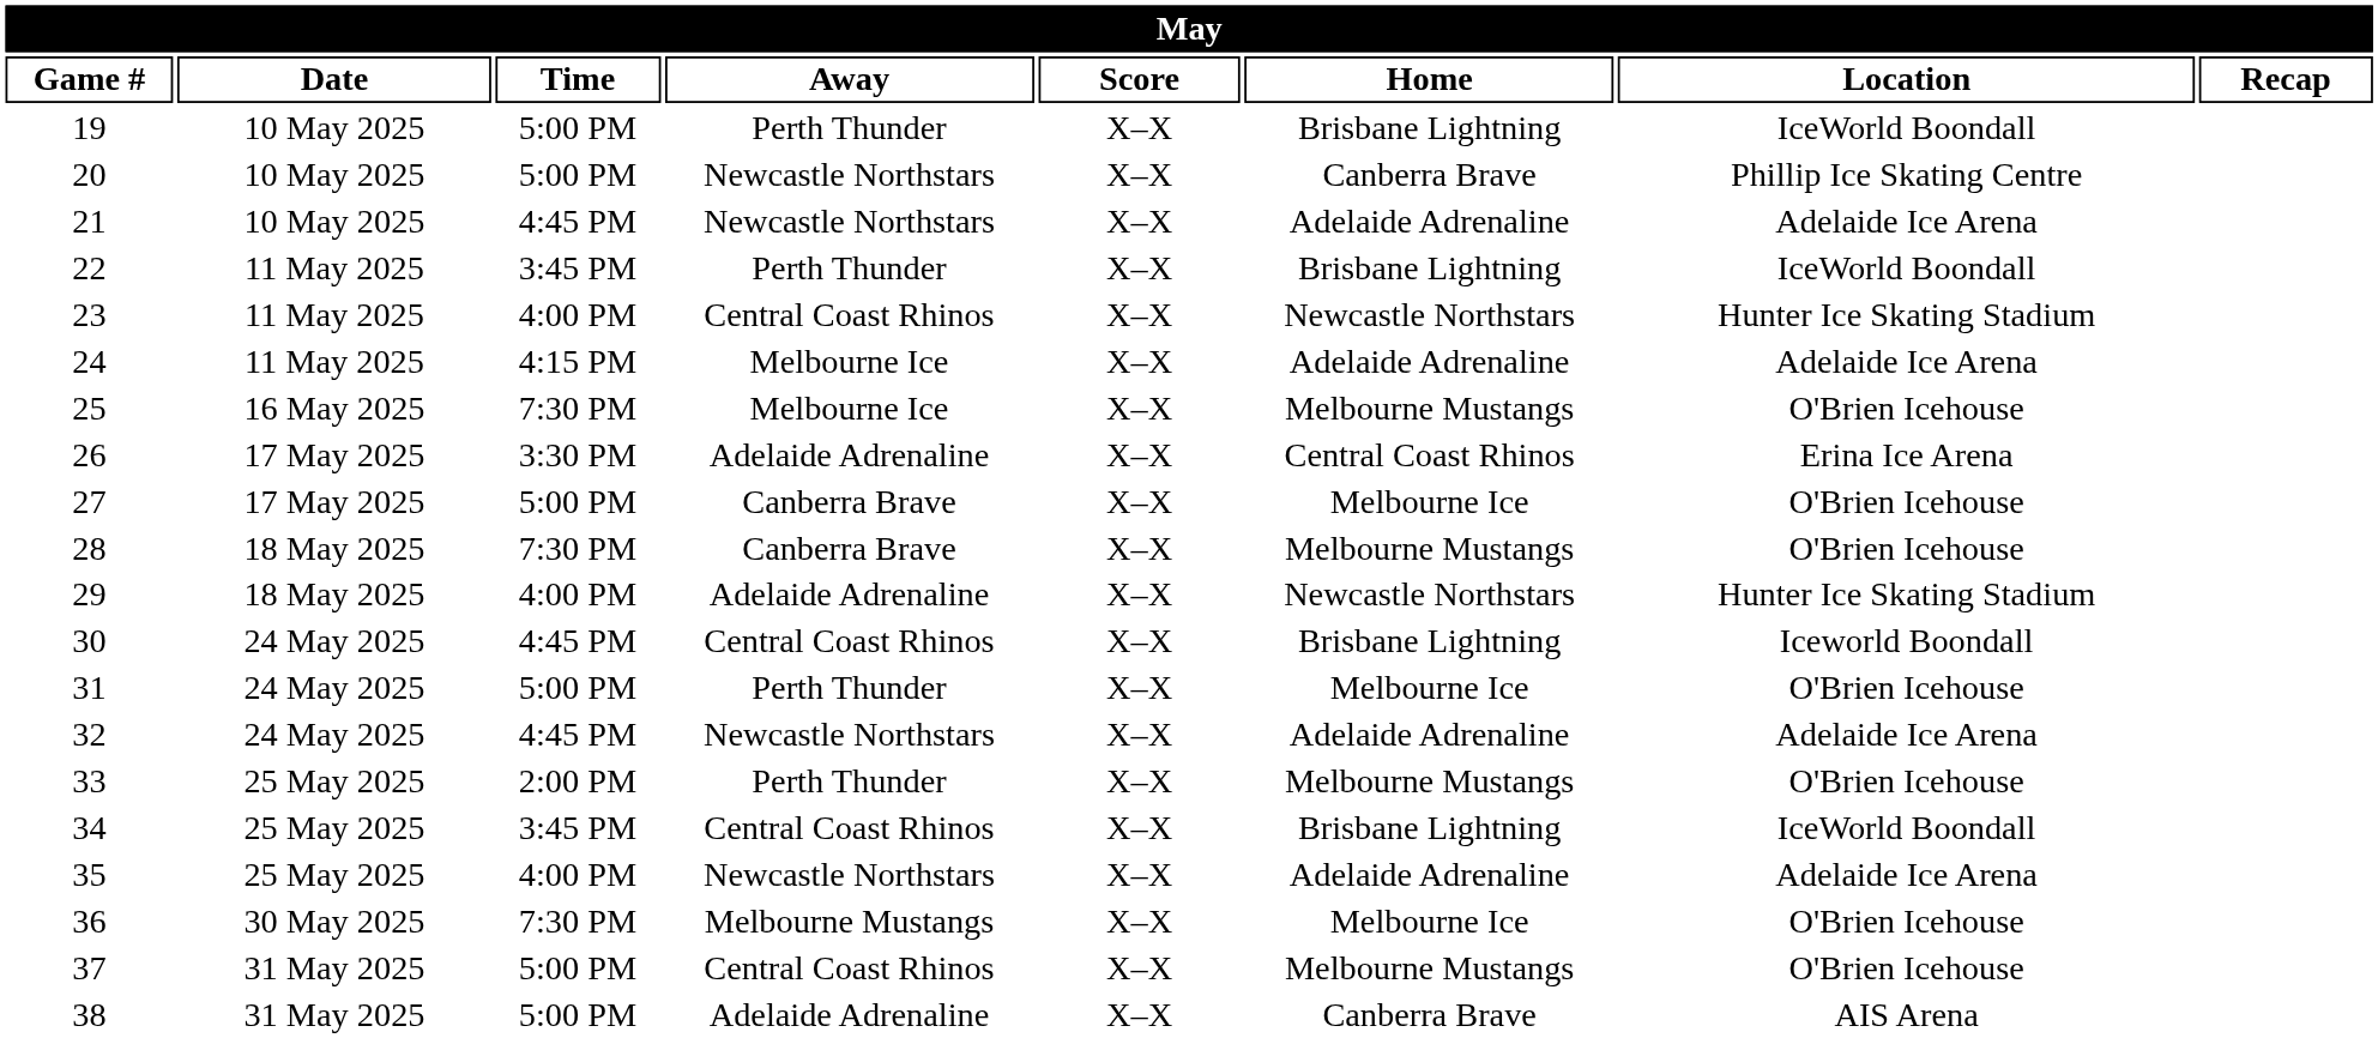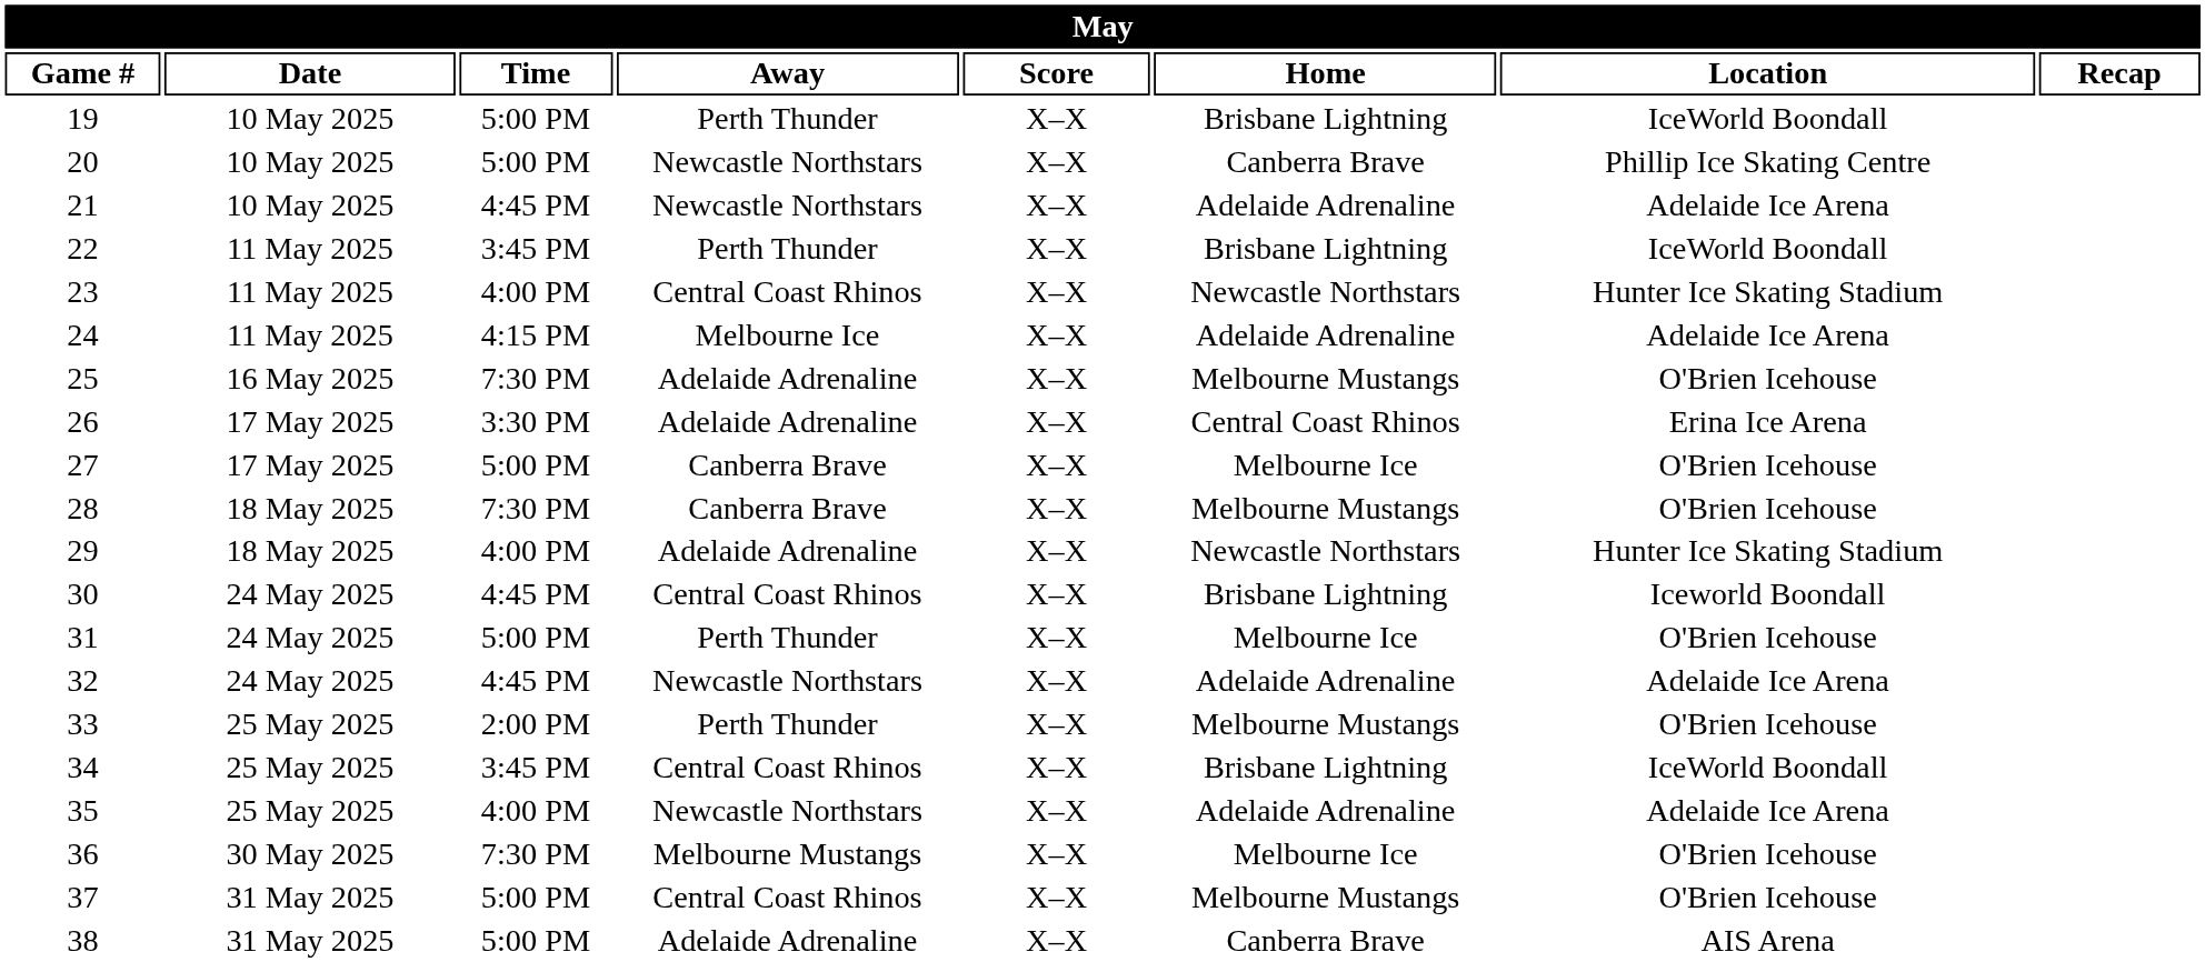25 | Away: Melbourne Ice -> Adelaide Adrenaline
